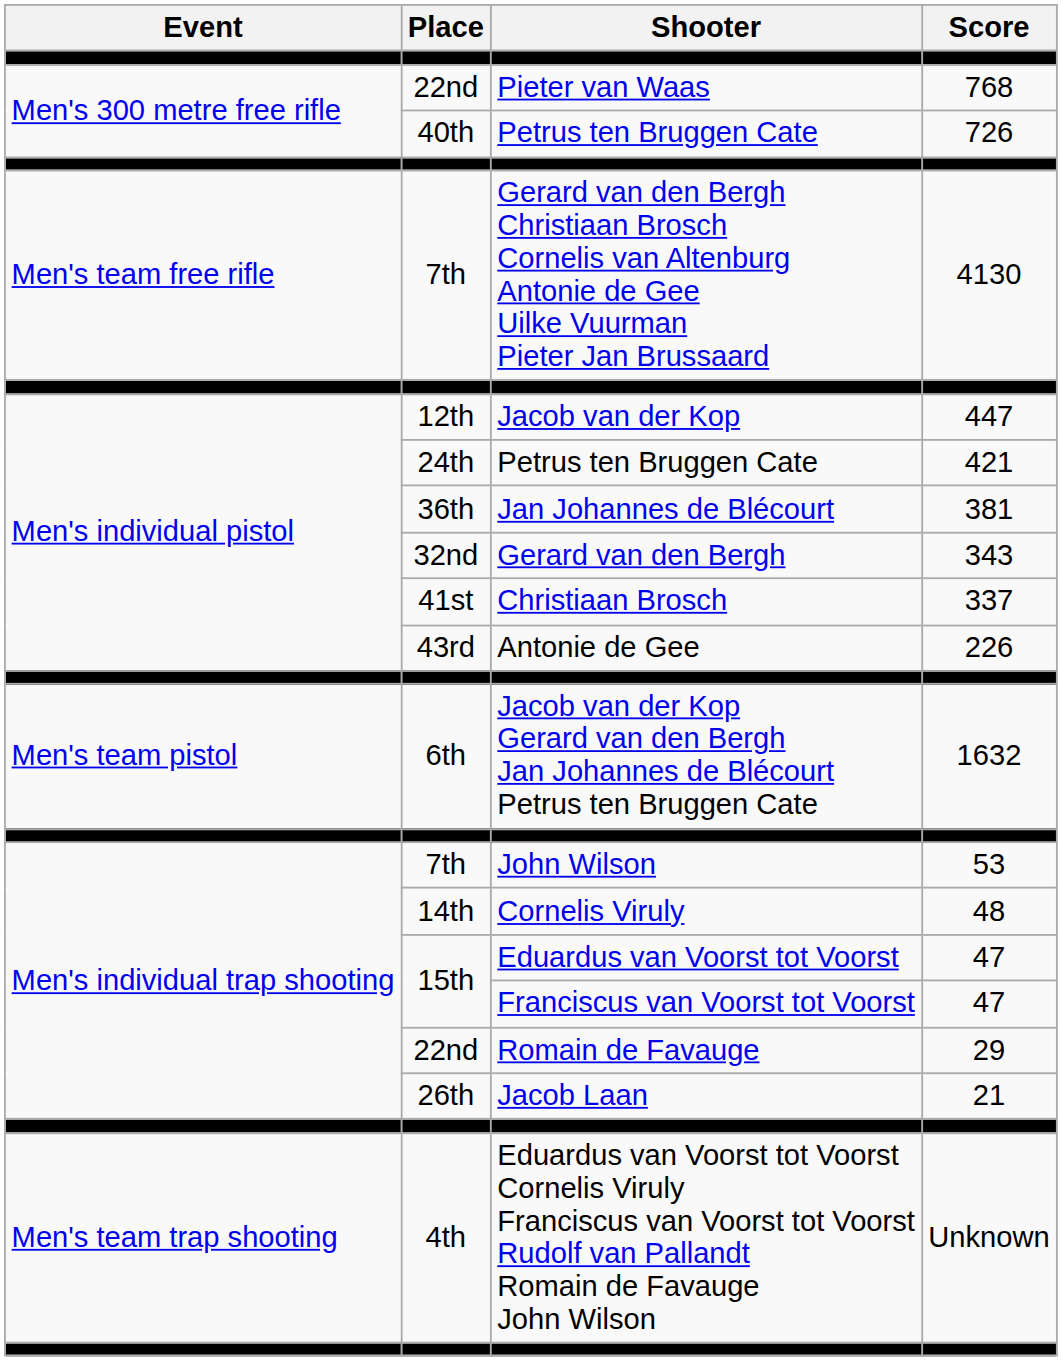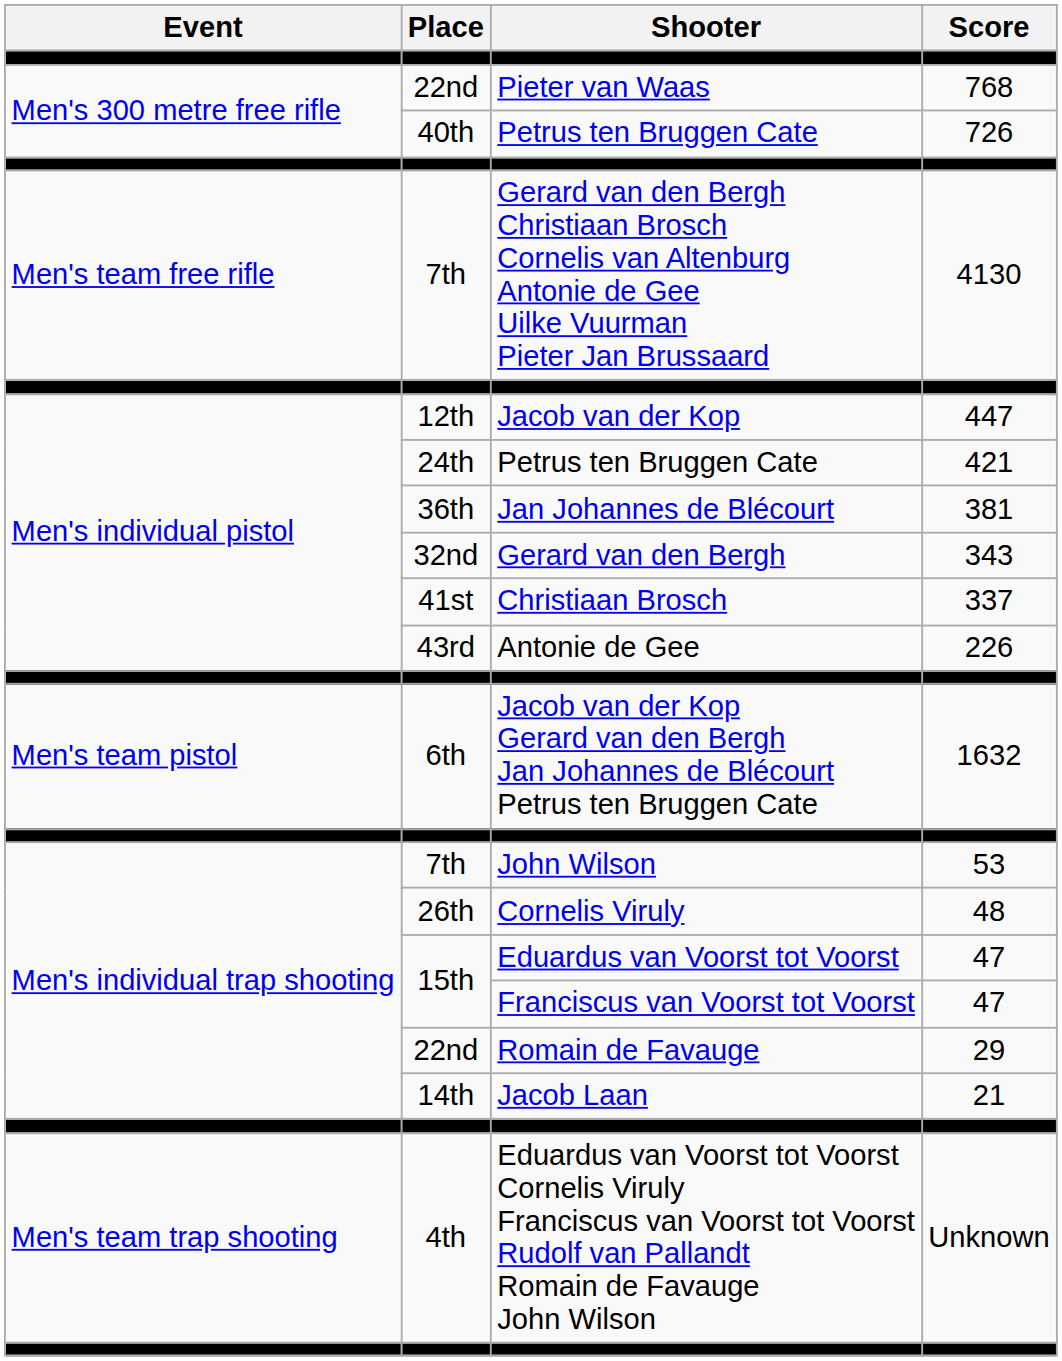Cornelis Viruly | Place: 14th -> 26th
Jacob Laan | Place: 26th -> 14th
